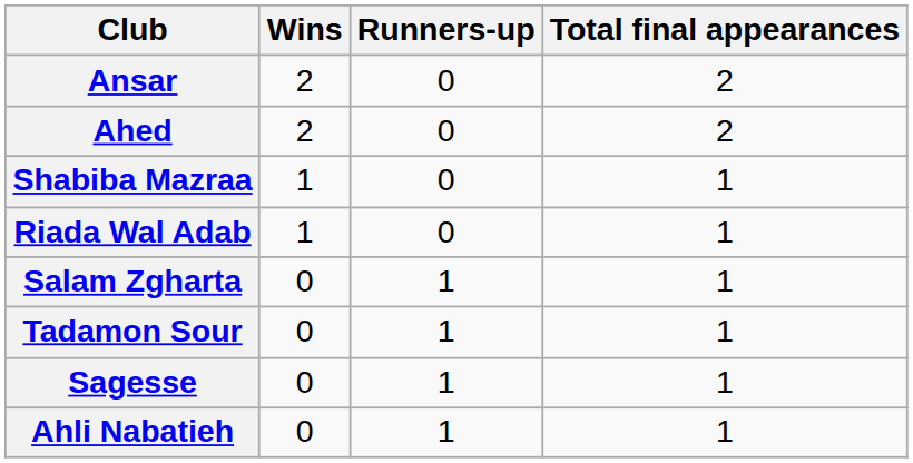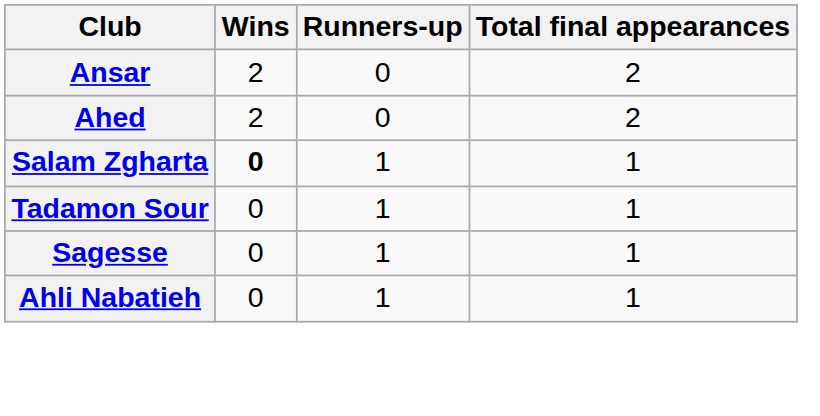- row: Shabiba Mazraa | 1 | 0 | 1
- row: Riada Wal Adab | 1 | 0 | 1
Salam Zgharta | Wins: normal -> bold
